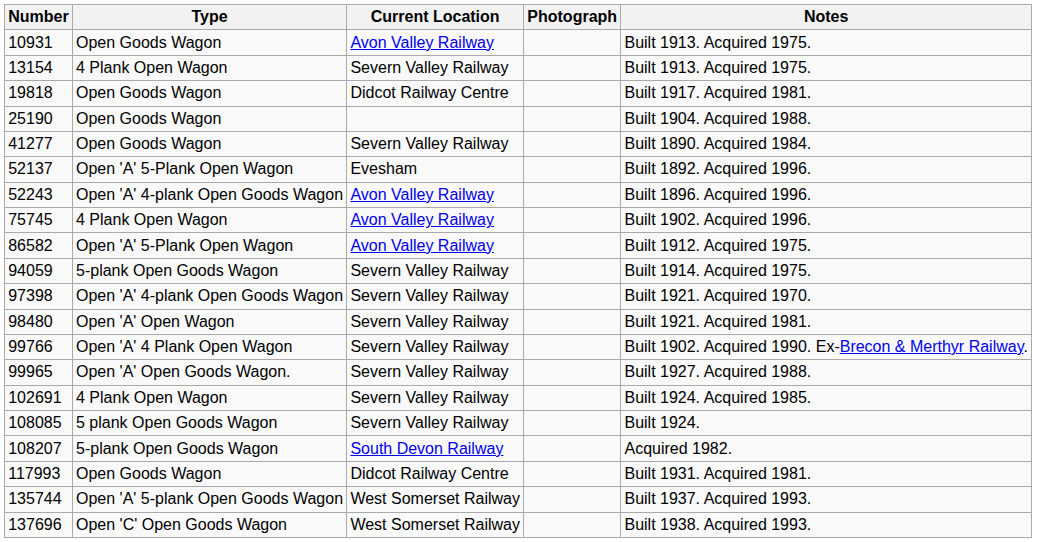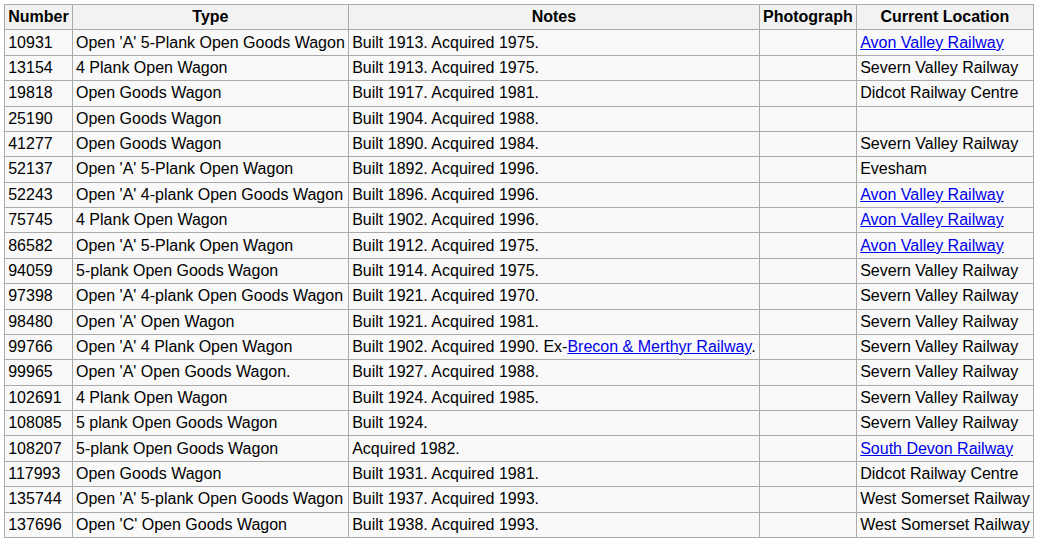columns swapped: Current Location <-> Notes
10931 | Type: Open Goods Wagon -> Open 'A' 5-Plank Open Goods Wagon
